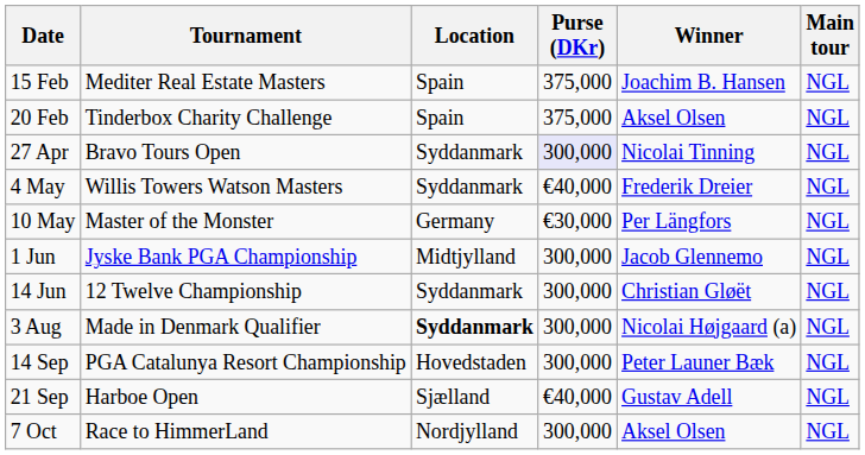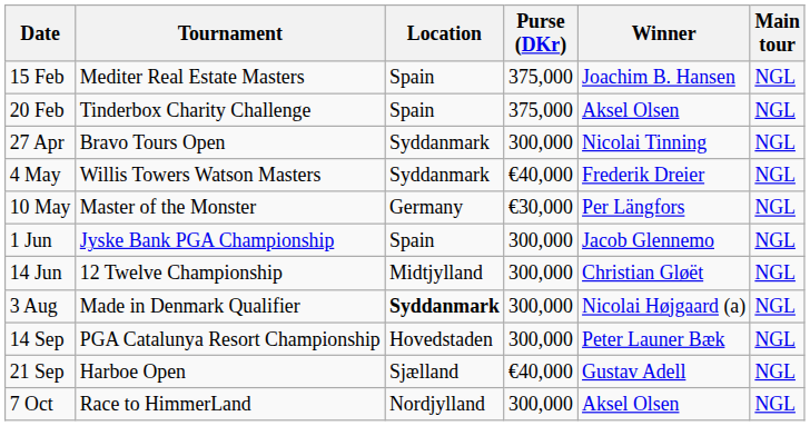27 Apr | Purse (DKr): lavender background -> no background
1 Jun | Location: Midtjylland -> Spain
14 Jun | Location: Syddanmark -> Midtjylland
